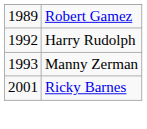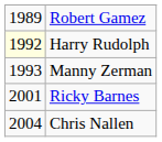Harry Rudolph | column 1: no background -> lightyellow background
+ row: 2004 | Chris Nallen
